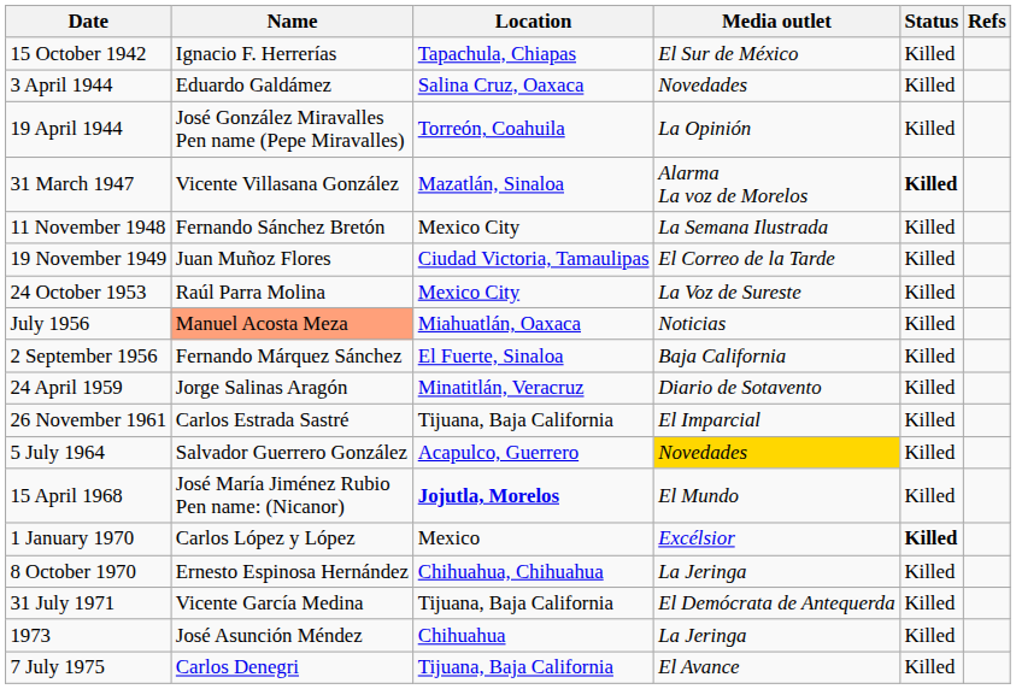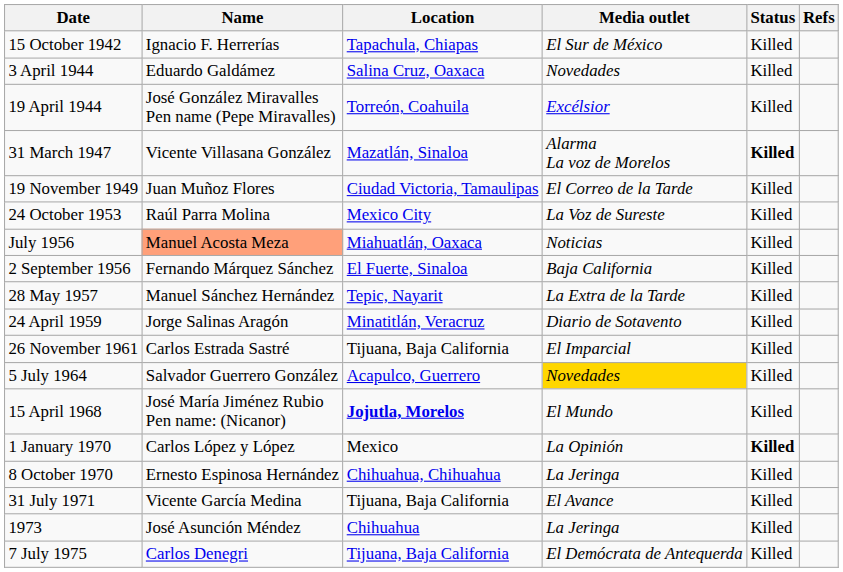19 April 1944 | Media outlet: La Opinión -> Excélsior
- row: 11 November 1948 | Fernando Sánchez Bretón | Mexico City | La Semana Ilustrada | Killed
+ row: 28 May 1957 | Manuel Sánchez Hernández | Tepic, Nayarit | La Extra de la Tarde | Killed
1 January 1970 | Media outlet: Excélsior -> La Opinión
31 July 1971 | Media outlet: El Demócrata de Antequerda -> El Avance
7 July 1975 | Media outlet: El Avance -> El Demócrata de Antequerda
